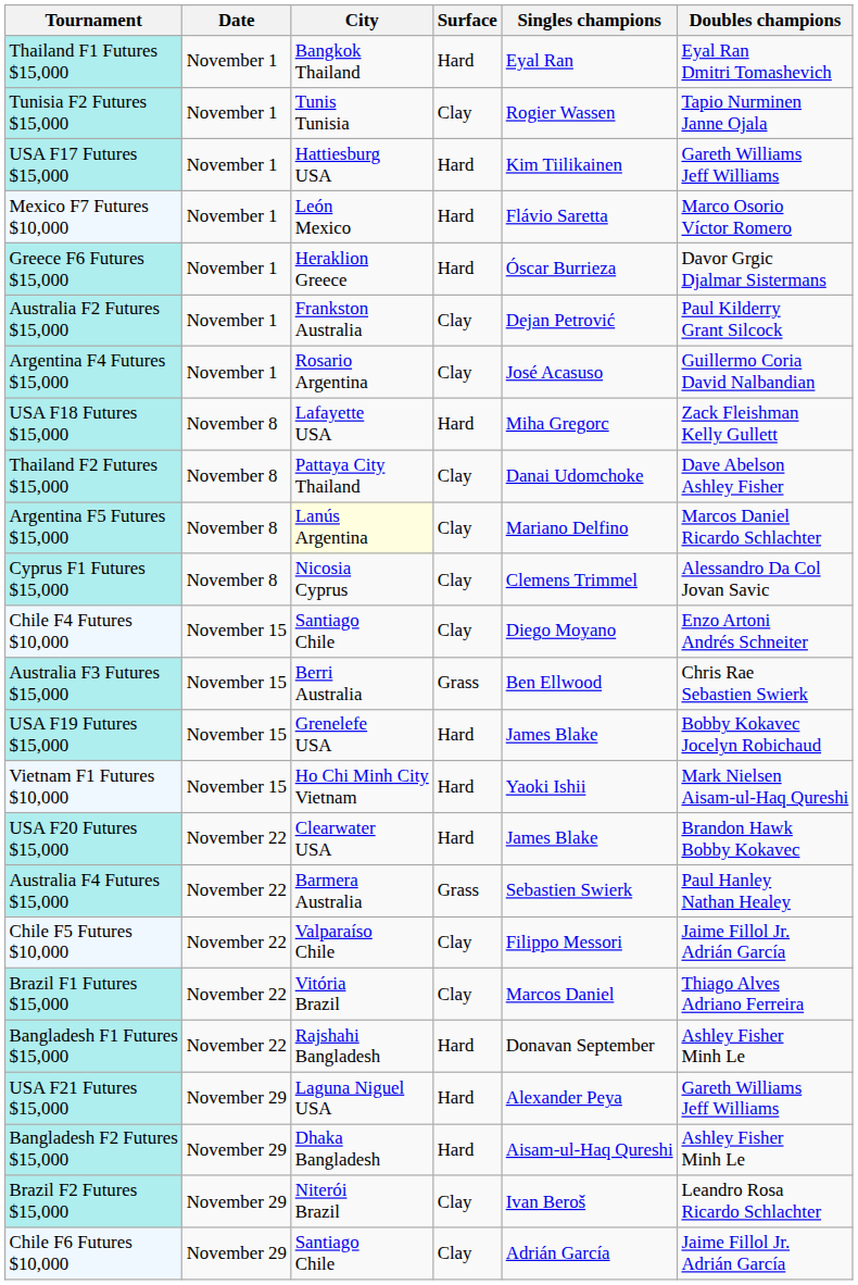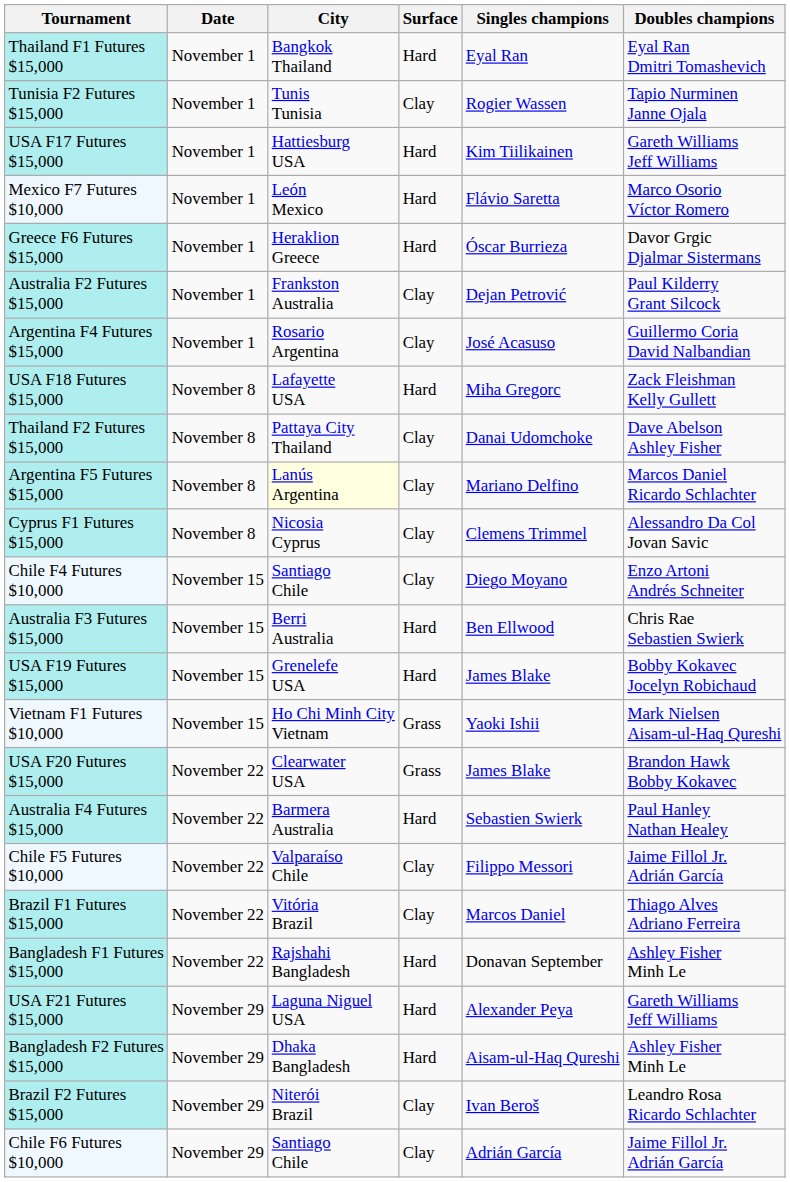Australia F3 Futures $15,000 | Surface: Grass -> Hard
Vietnam F1 Futures $10,000 | Surface: Hard -> Grass
USA F20 Futures $15,000 | Surface: Hard -> Grass
Australia F4 Futures $15,000 | Surface: Grass -> Hard
